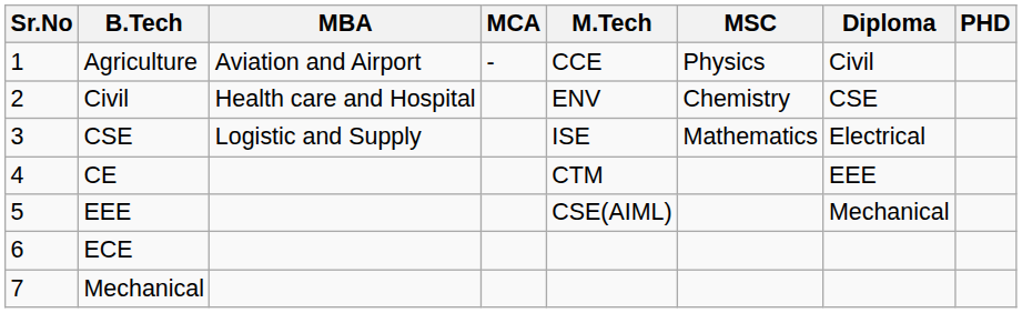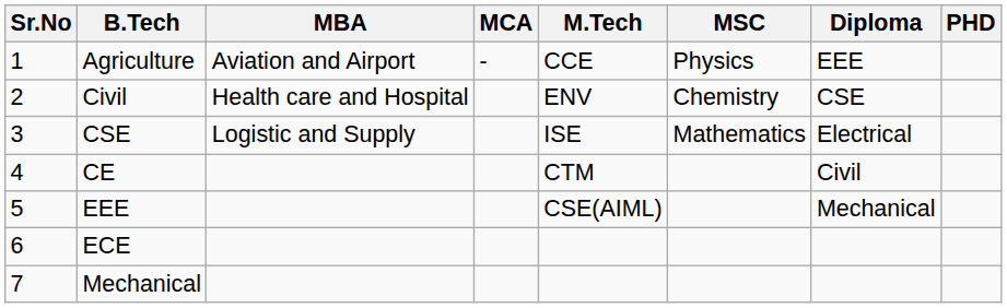Agriculture | Diploma: Civil -> EEE
CE | Diploma: EEE -> Civil
